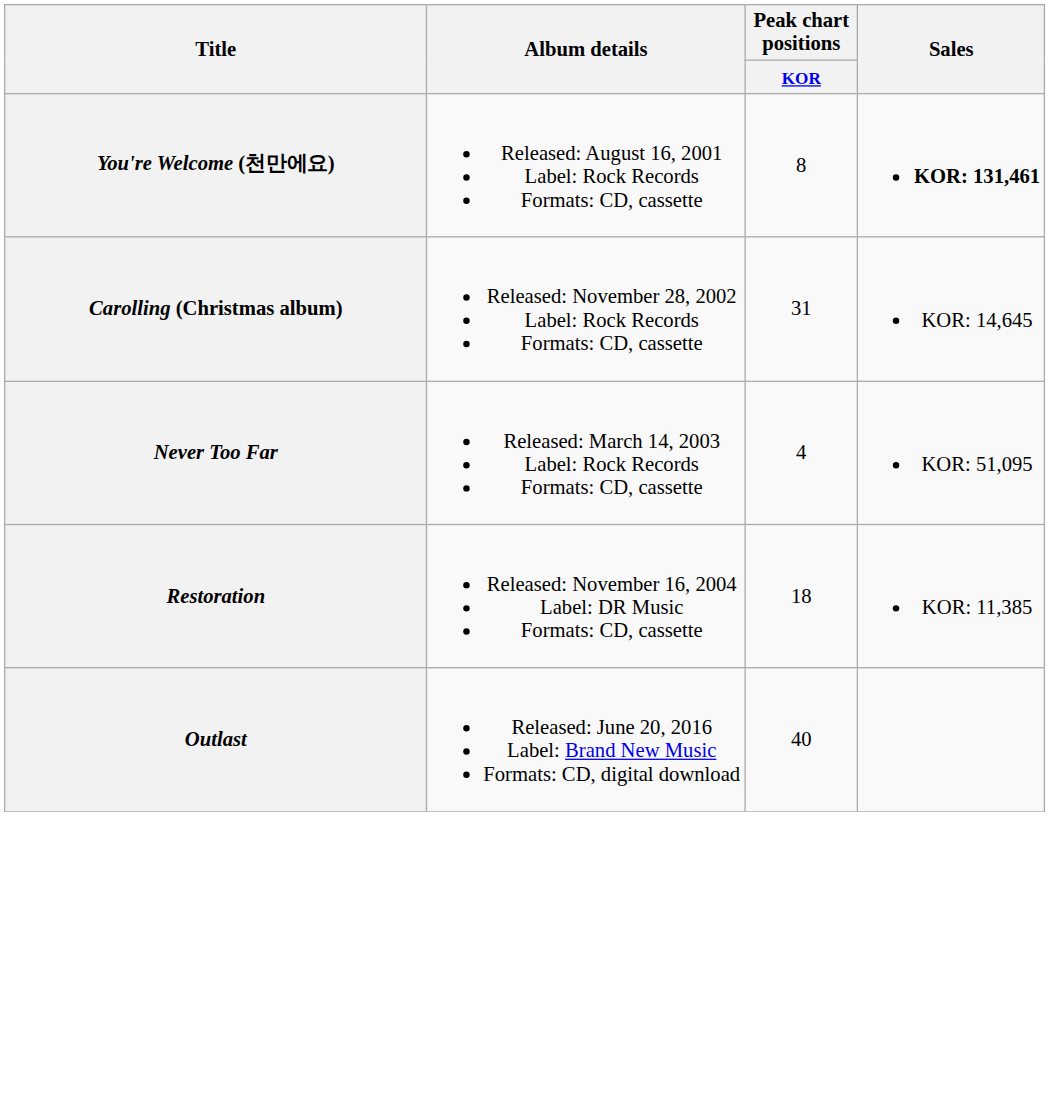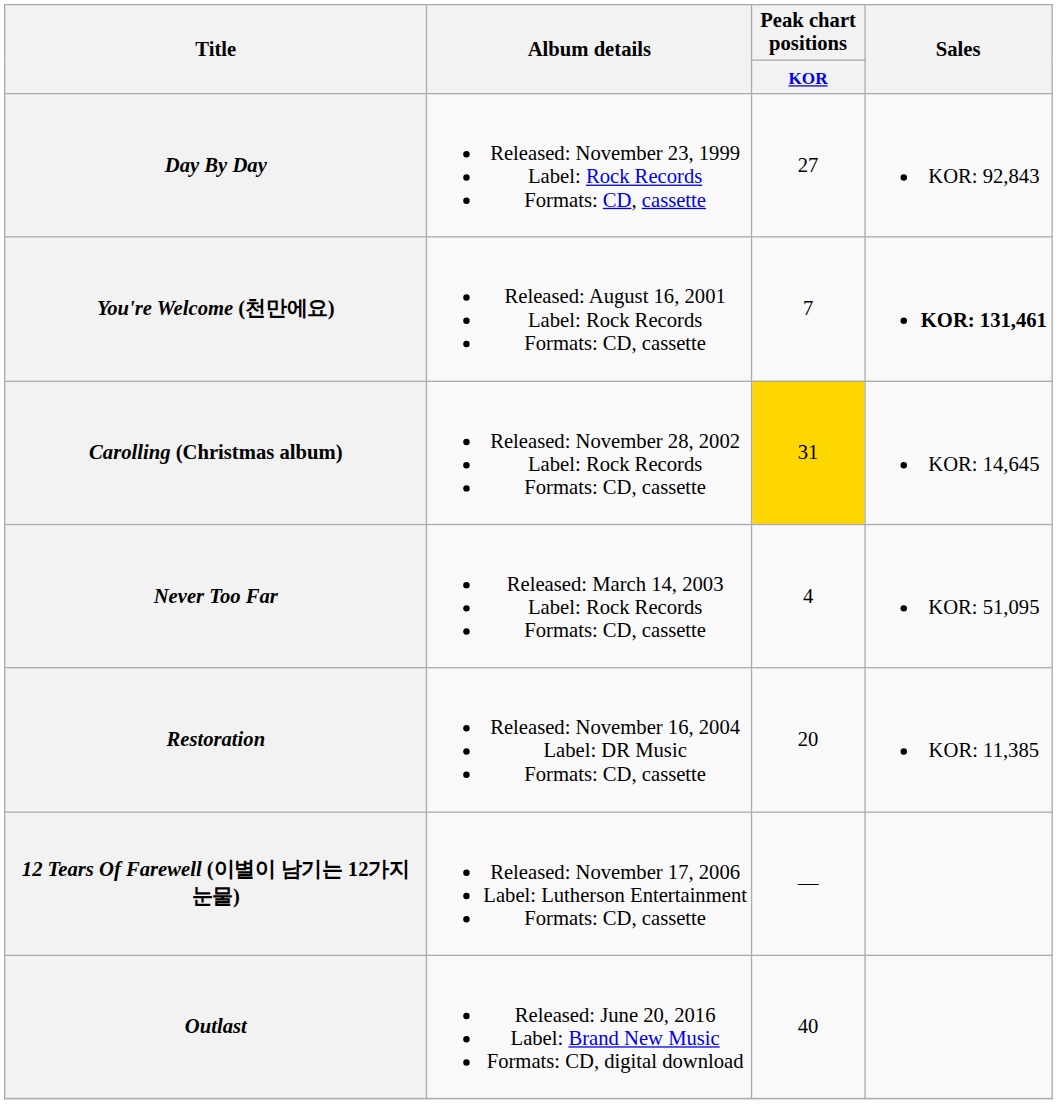+ row: Day By Day | Released: November 23, 1999 Label: Rock Records Formats: CD, cassette | 27 | KOR: 92,843
You're Welcome (천만에요) | Peak chart positions / KOR: 8 -> 7
Carolling (Christmas album) | Peak chart positions / KOR: no background -> gold background
Restoration | Peak chart positions / KOR: 18 -> 20
+ row: 12 Tears Of Farewell (이별이 남기는 12가지 눈물) | Released: November 17, 2006 Label: Lutherson Entertainment Formats: CD, cassette | —
